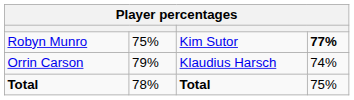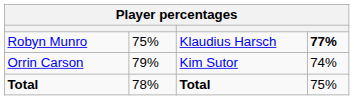Robyn Munro | column 3: Kim Sutor -> Klaudius Harsch
Orrin Carson | column 3: Klaudius Harsch -> Kim Sutor
